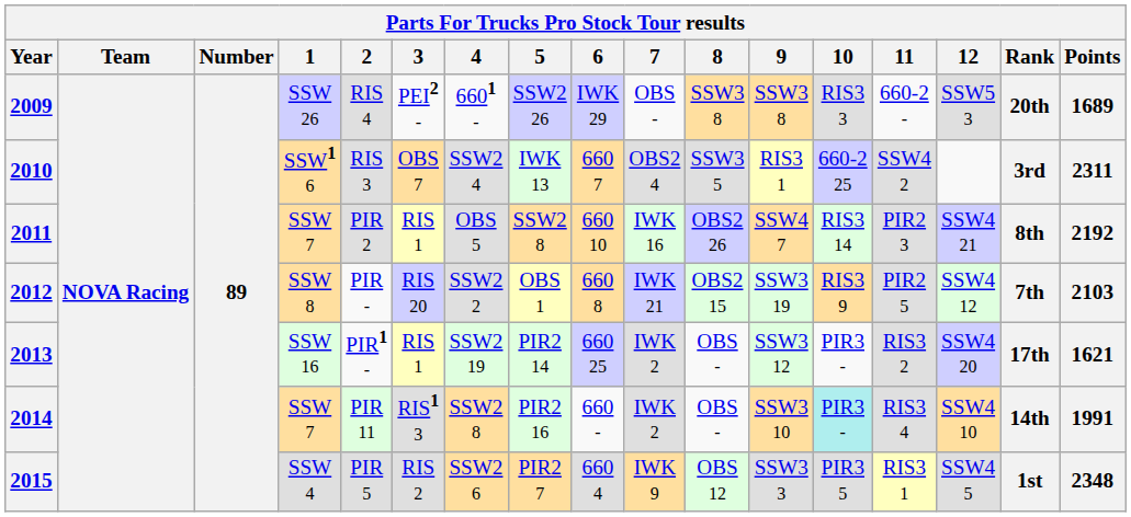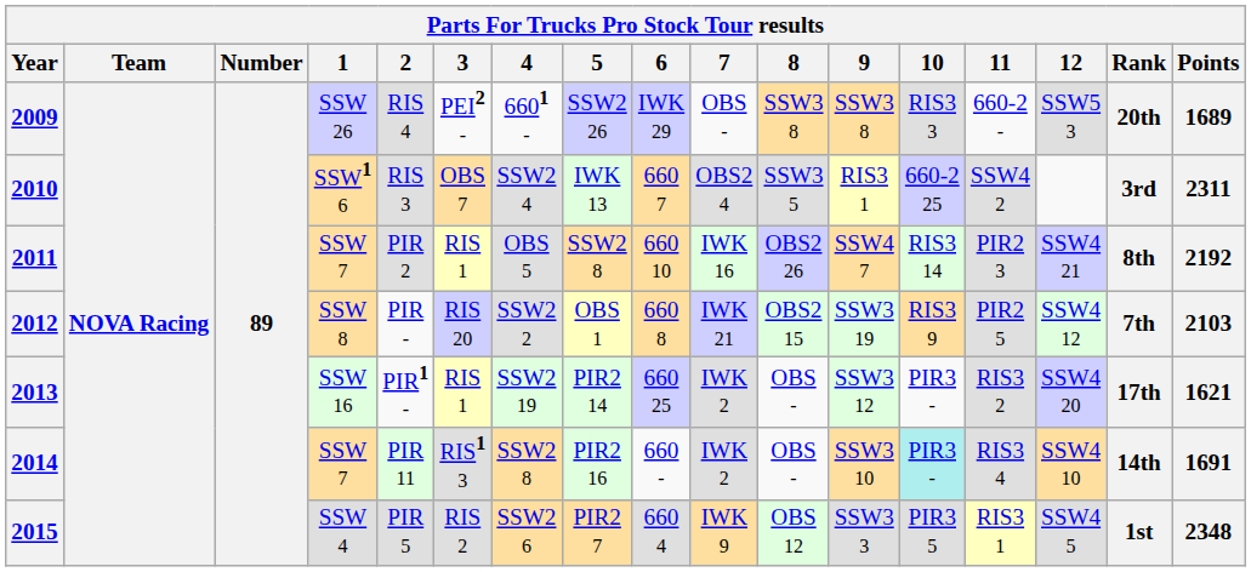2014 | Points: 1991 -> 1691
